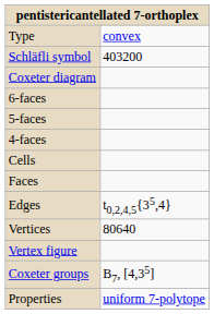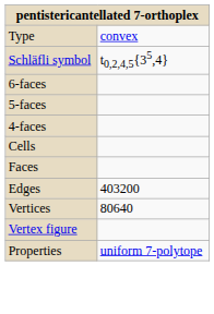Schläfli symbol | column 2: 403200 -> t0,2,4,5{35,4}
- row: Coxeter diagram
Edges | column 2: t0,2,4,5{35,4} -> 403200
- row: Coxeter groups | B7, [4,35]
